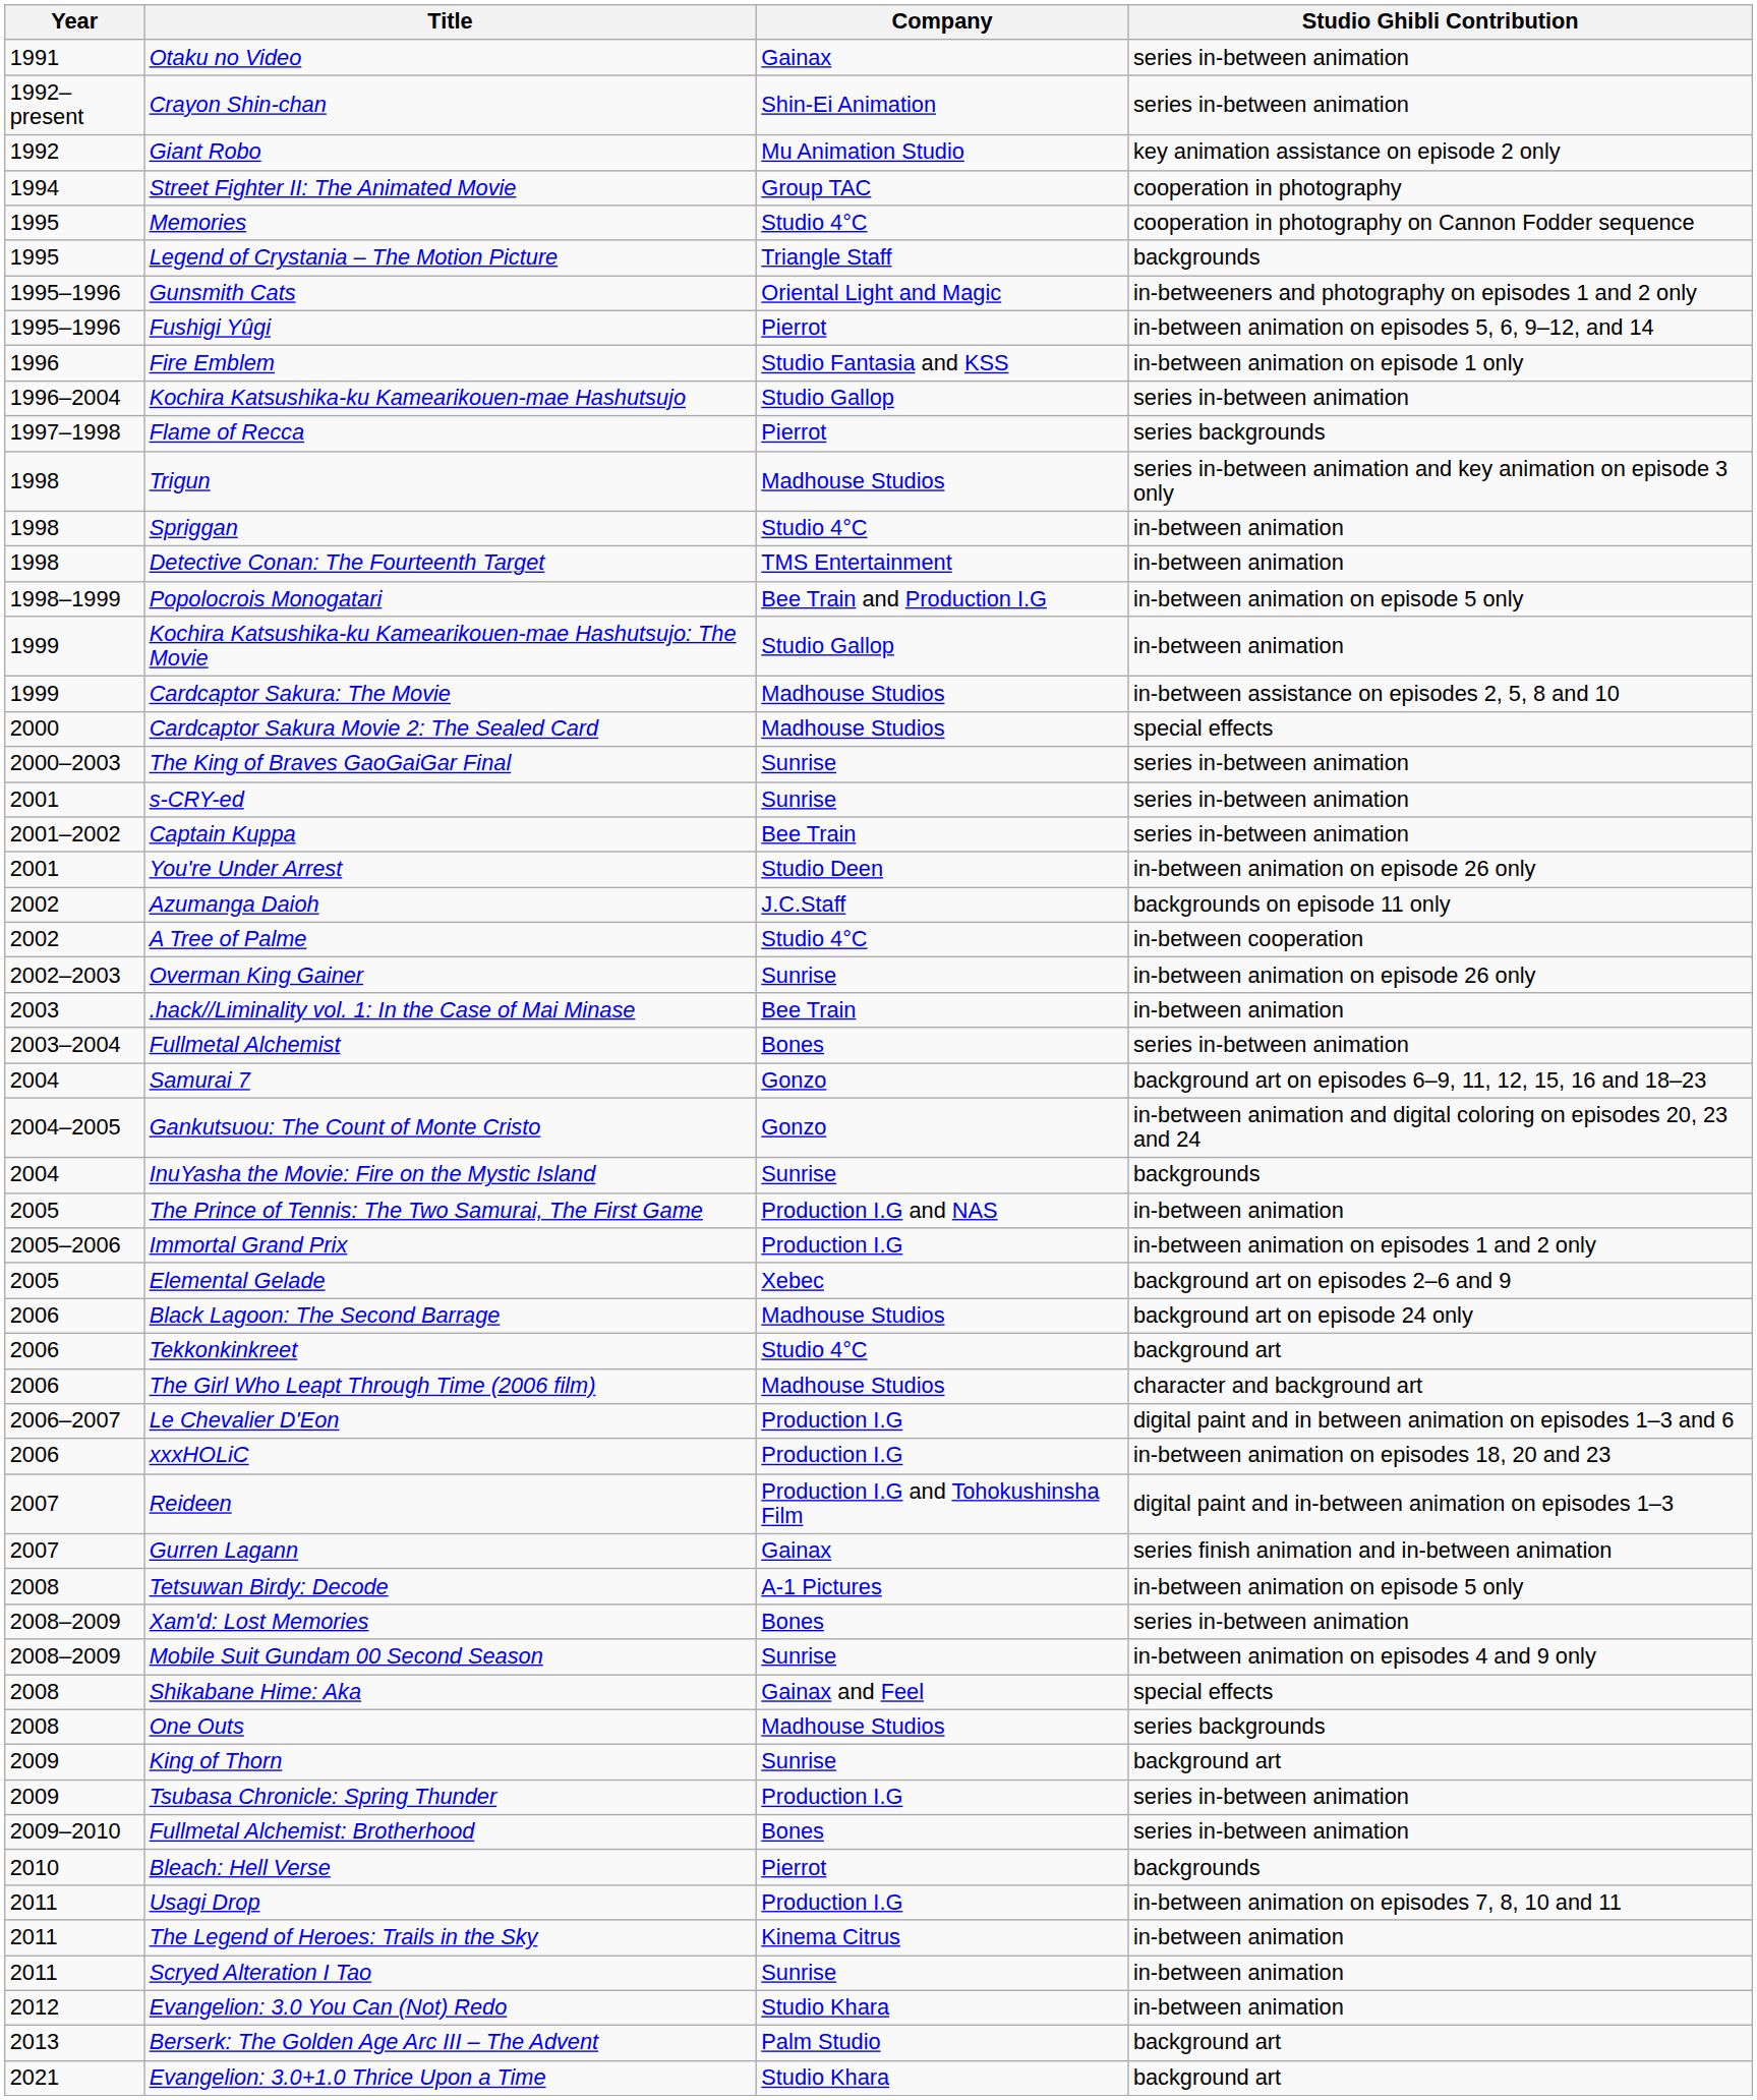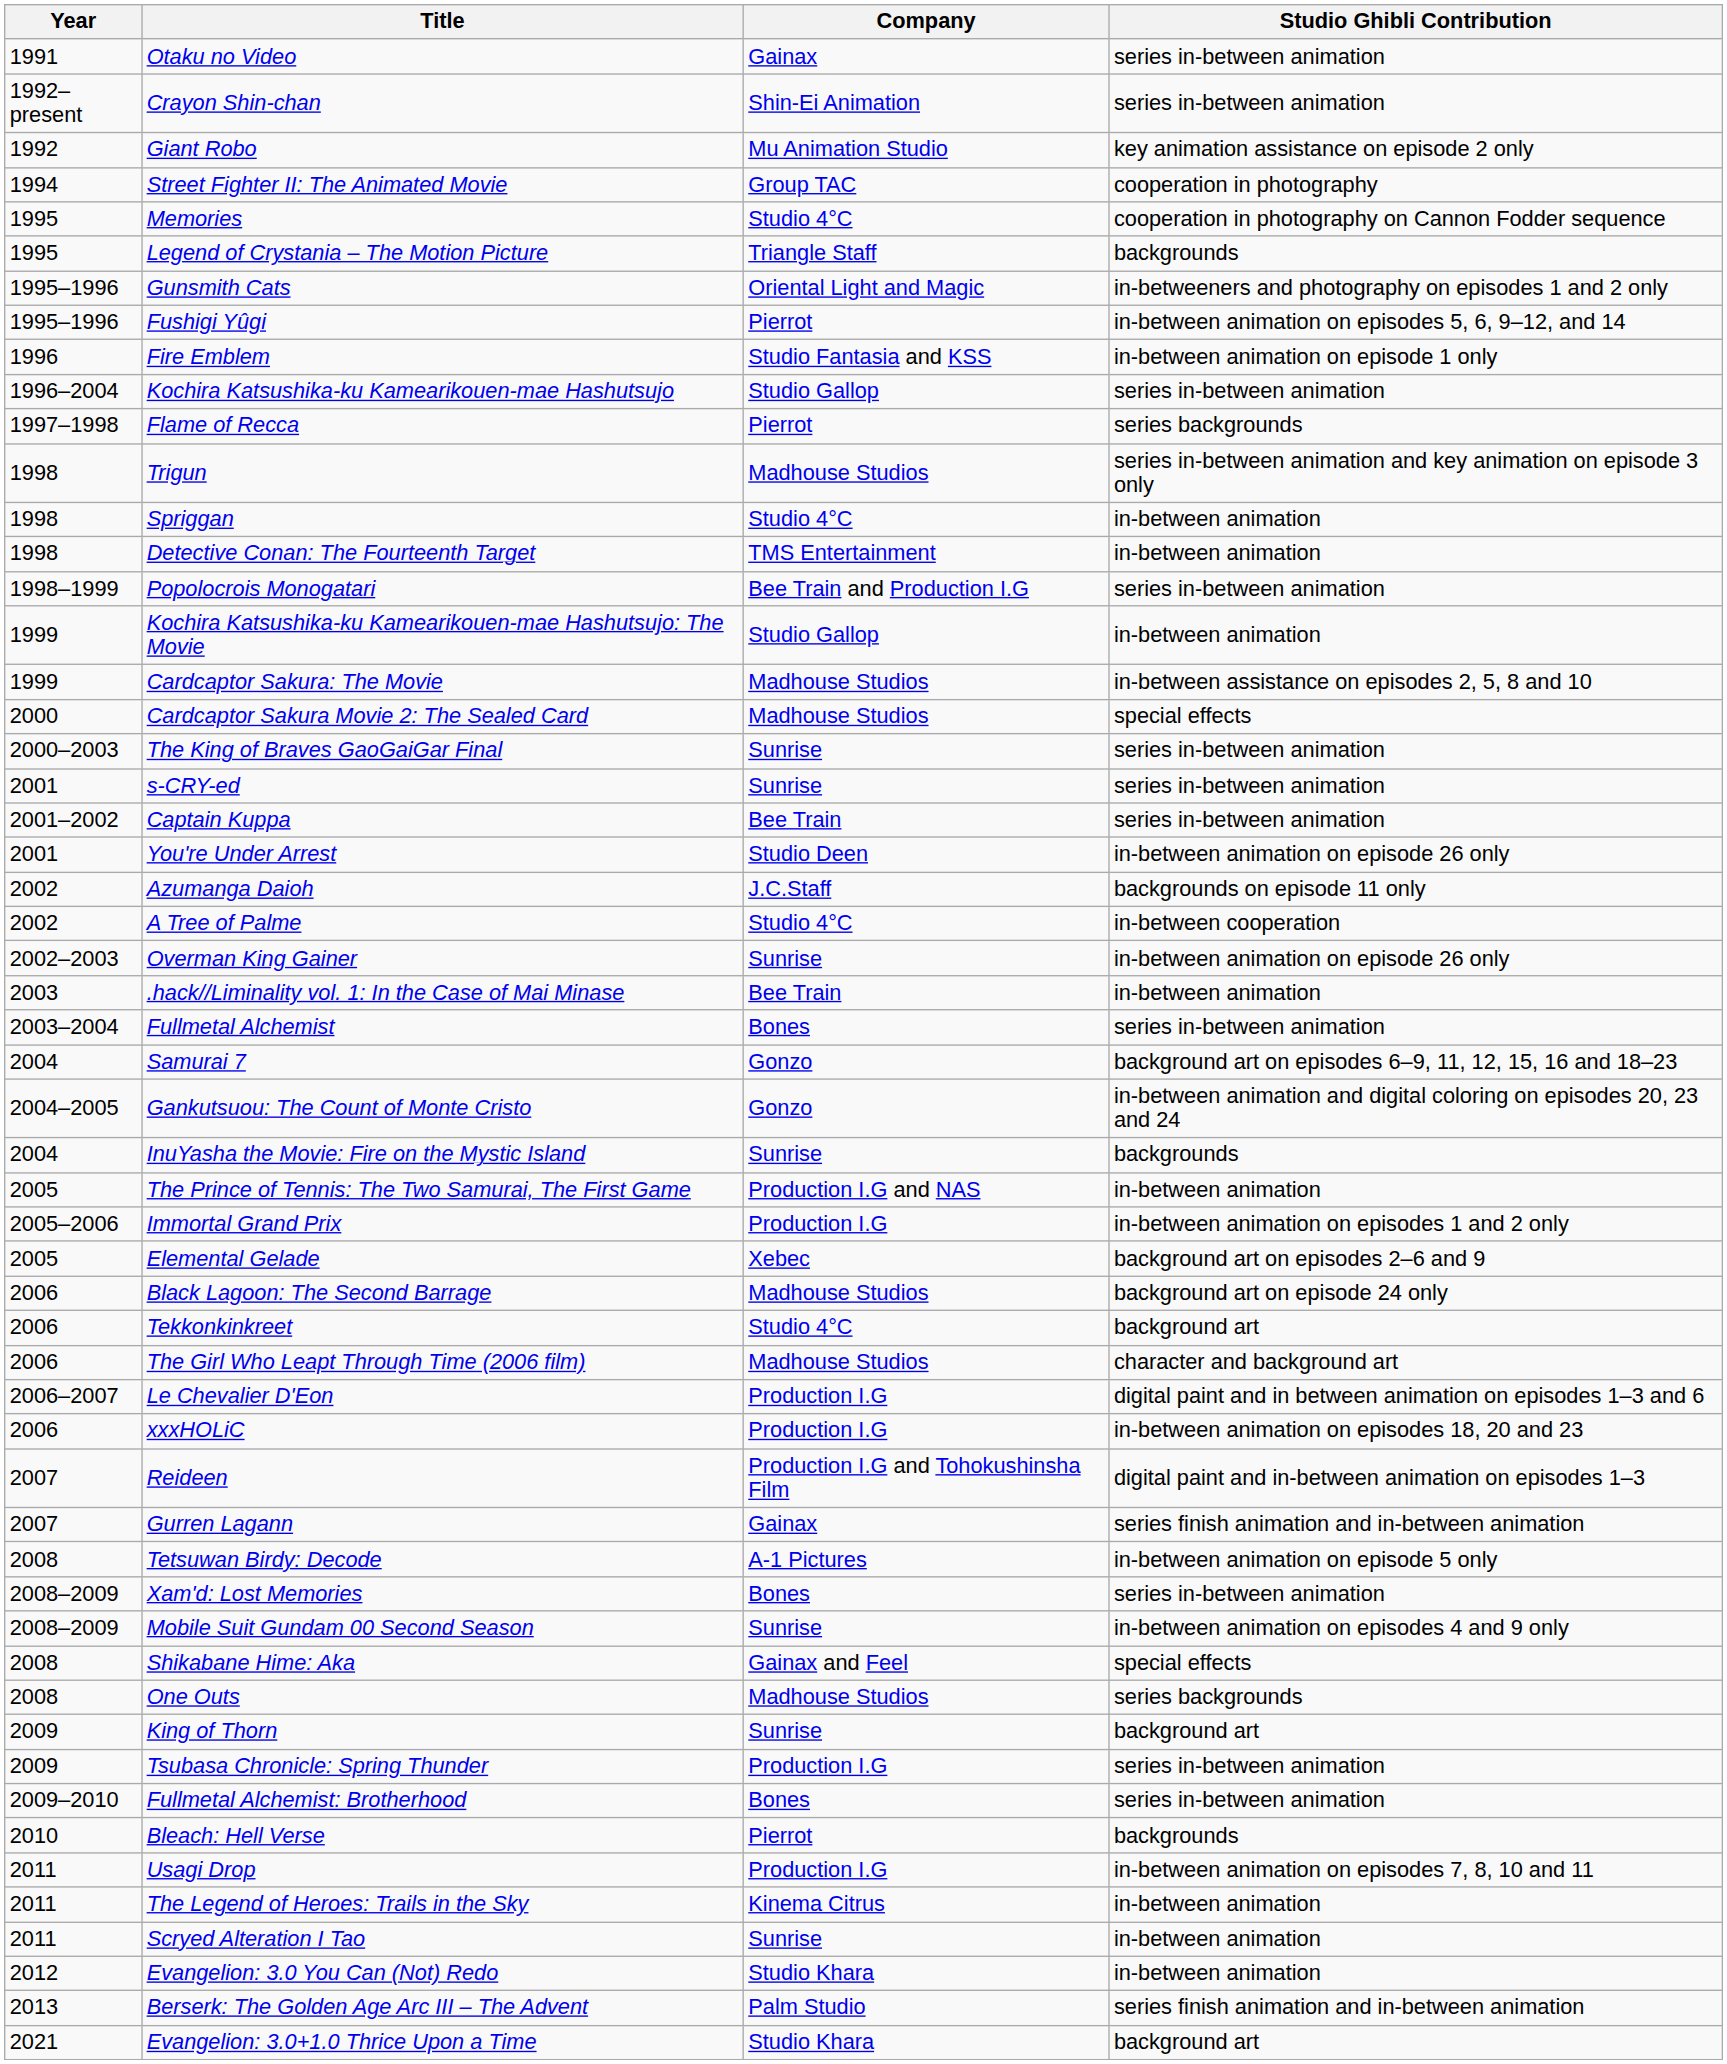Popolocrois Monogatari | Studio Ghibli Contribution: in-between animation on episode 5 only -> series in-between animation
Berserk: The Golden Age Arc III – The Advent | Studio Ghibli Contribution: background art -> series finish animation and in-between animation
